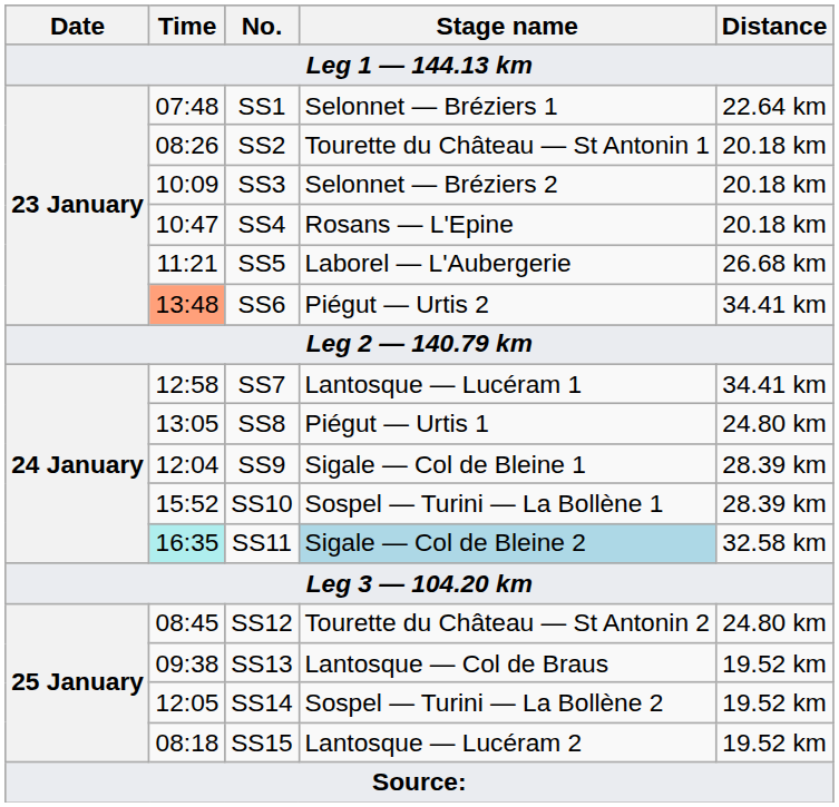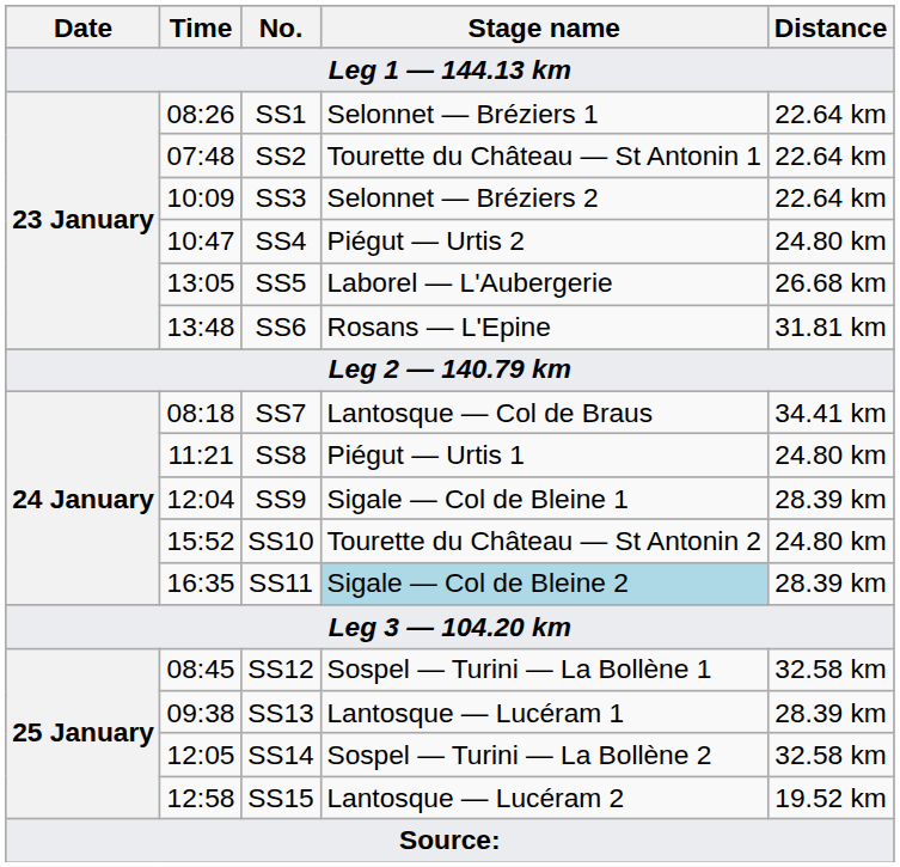SS1 | Time: 07:48 -> 08:26
SS2 | Time: 08:26 -> 07:48
SS2 | Distance: 20.18 km -> 22.64 km
SS3 | Distance: 20.18 km -> 22.64 km
SS4 | Stage name: Rosans — L'Epine -> Piégut — Urtis 2
SS4 | Distance: 20.18 km -> 24.80 km
SS5 | Time: 11:21 -> 13:05
SS6 | Time: lightsalmon background -> no background
SS6 | Stage name: Piégut — Urtis 2 -> Rosans — L'Epine
SS6 | Distance: 34.41 km -> 31.81 km
SS7 | Time: 12:58 -> 08:18
SS7 | Stage name: Lantosque — Lucéram 1 -> Lantosque — Col de Braus
SS8 | Time: 13:05 -> 11:21
SS10 | Stage name: Sospel — Turini — La Bollène 1 -> Tourette du Château — St Antonin 2
SS10 | Distance: 28.39 km -> 24.80 km
SS11 | Time: paleturquoise background -> no background
SS11 | Distance: 32.58 km -> 28.39 km
SS12 | Stage name: Tourette du Château — St Antonin 2 -> Sospel — Turini — La Bollène 1
SS12 | Distance: 24.80 km -> 32.58 km
SS13 | Stage name: Lantosque — Col de Braus -> Lantosque — Lucéram 1
SS13 | Distance: 19.52 km -> 28.39 km
SS14 | Distance: 19.52 km -> 32.58 km
SS15 | Time: 08:18 -> 12:58
